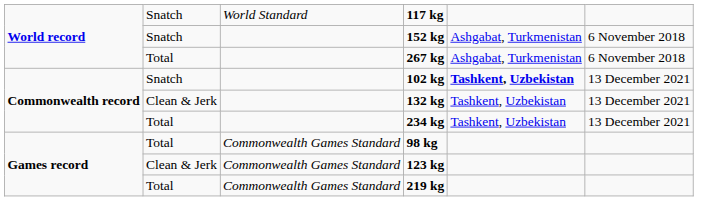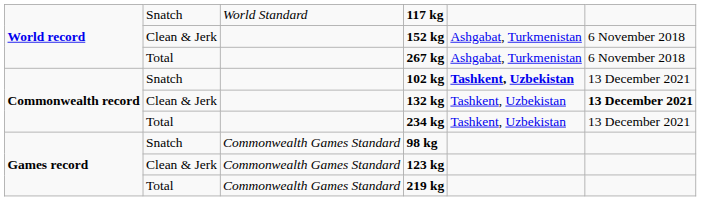152 kg | column 2: Snatch -> Clean & Jerk
132 kg | column 6: normal -> bold
98 kg | column 2: Total -> Snatch
